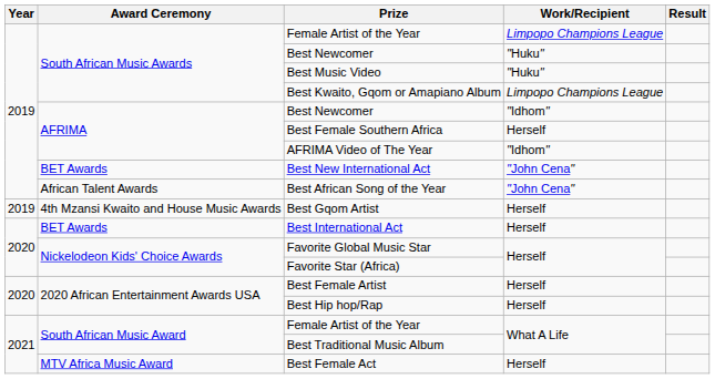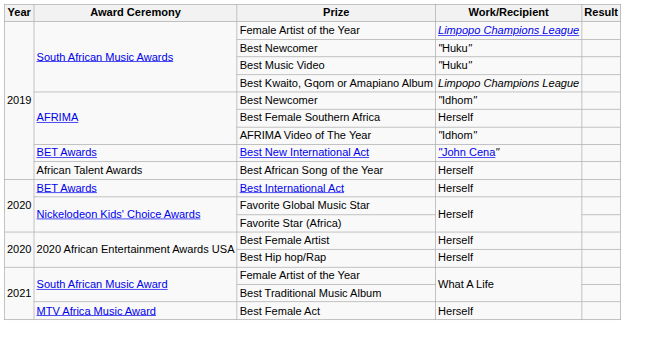Best African Song of the Year | Work/Recipient: "John Cena" -> Herself
- row: 2019 | 4th Mzansi Kwaito and House Music Awards | Best Gqom Artist | Herself
